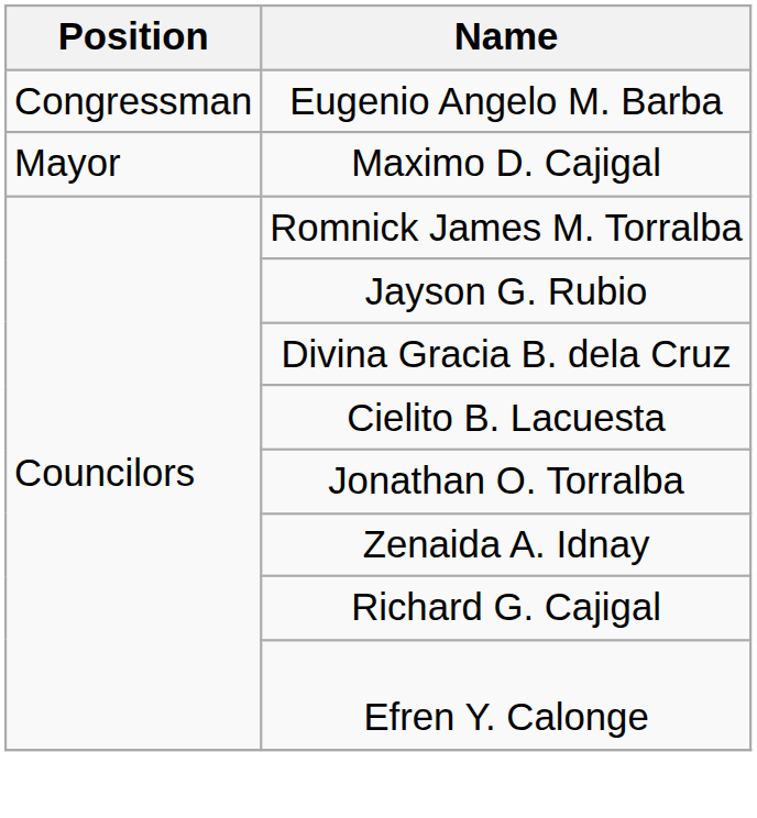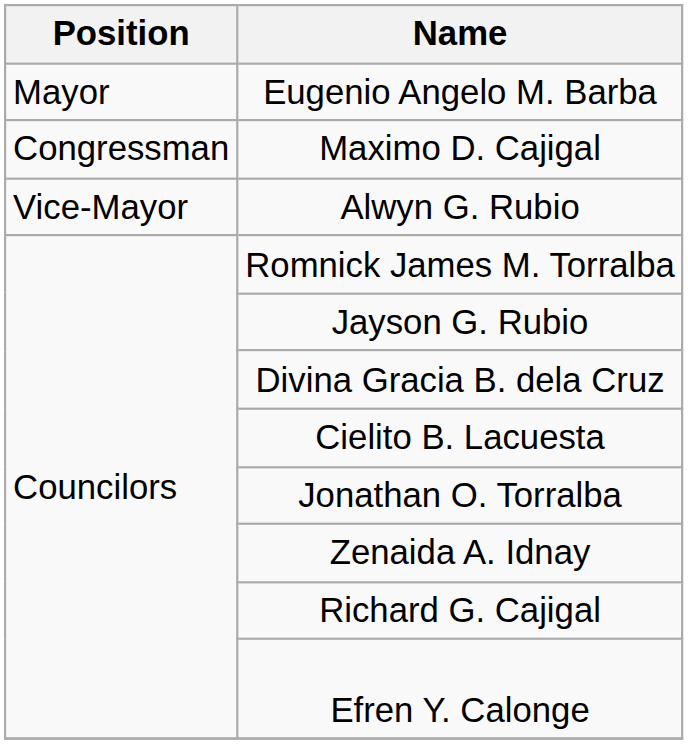Eugenio Angelo M. Barba | Position: Congressman -> Mayor
Maximo D. Cajigal | Position: Mayor -> Congressman
+ row: Vice-Mayor | Alwyn G. Rubio
